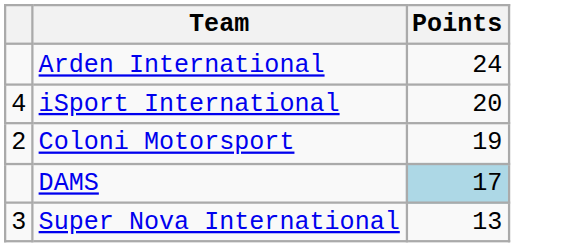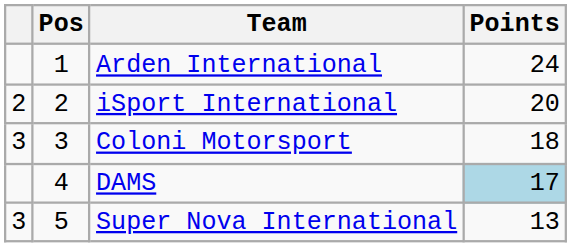+ column: Pos | 1 | 2 | 3 | 4 | 5
iSport International | column 1: 4 -> 2
Coloni Motorsport | column 1: 2 -> 3
Coloni Motorsport | Points: 19 -> 18
